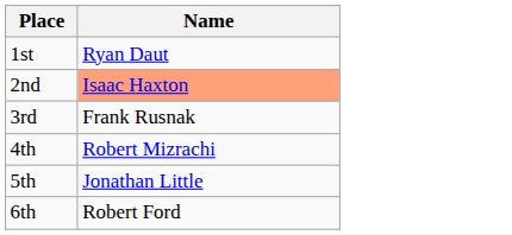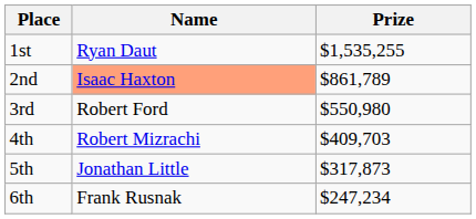+ column: Prize | $1,535,255 | $861,789 | $550,980 | $409,703 | $317,873 | $247,234
3rd | Name: Frank Rusnak -> Robert Ford
6th | Name: Robert Ford -> Frank Rusnak
